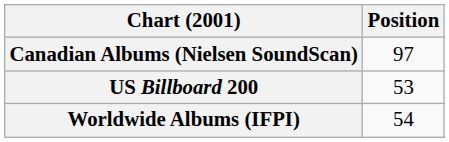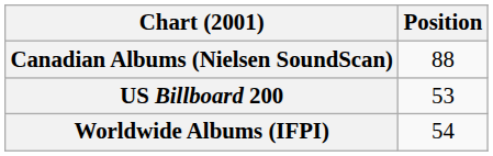Canadian Albums (Nielsen SoundScan) | Position: 97 -> 88
